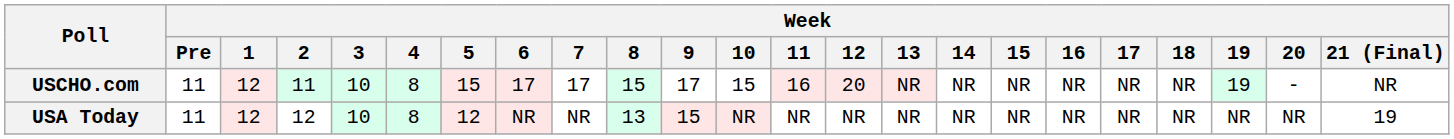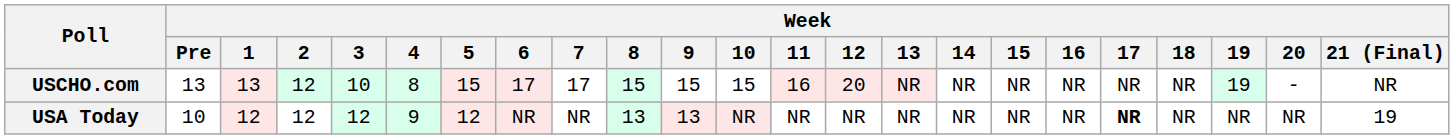USCHO.com | Week / Pre: 11 -> 13
USCHO.com | Week / 1: 12 -> 13
USCHO.com | Week / 2: 11 -> 12
USCHO.com | Week / 9: 17 -> 15
USA Today | Week / Pre: 11 -> 10
USA Today | Week / 3: 10 -> 12
USA Today | Week / 4: 8 -> 9
USA Today | Week / 9: 15 -> 13
USA Today | Week / 17: normal -> bold
